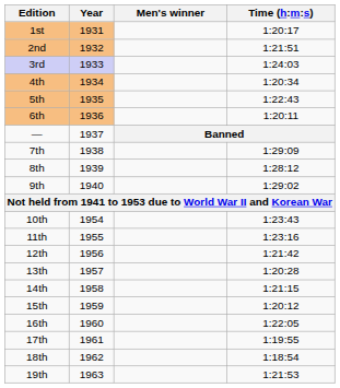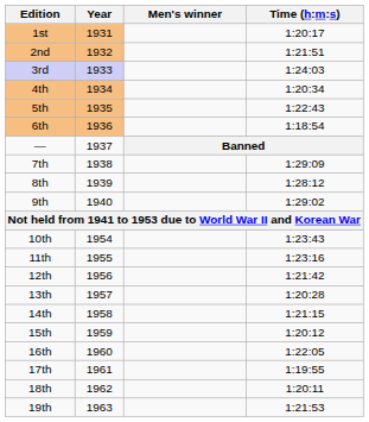6th | Time (h:m:s): 1:20:11 -> 1:18:54
18th | Time (h:m:s): 1:18:54 -> 1:20:11
